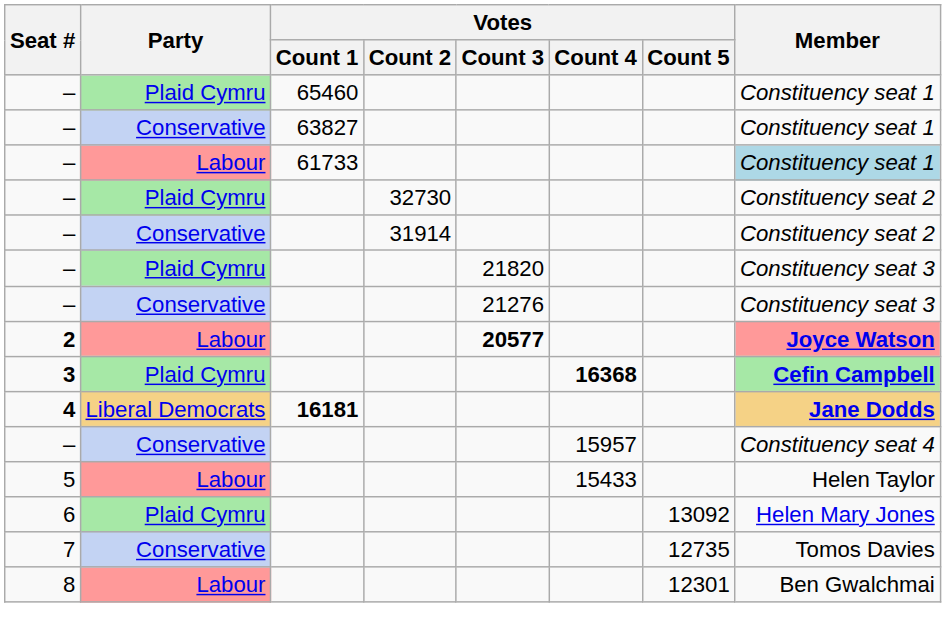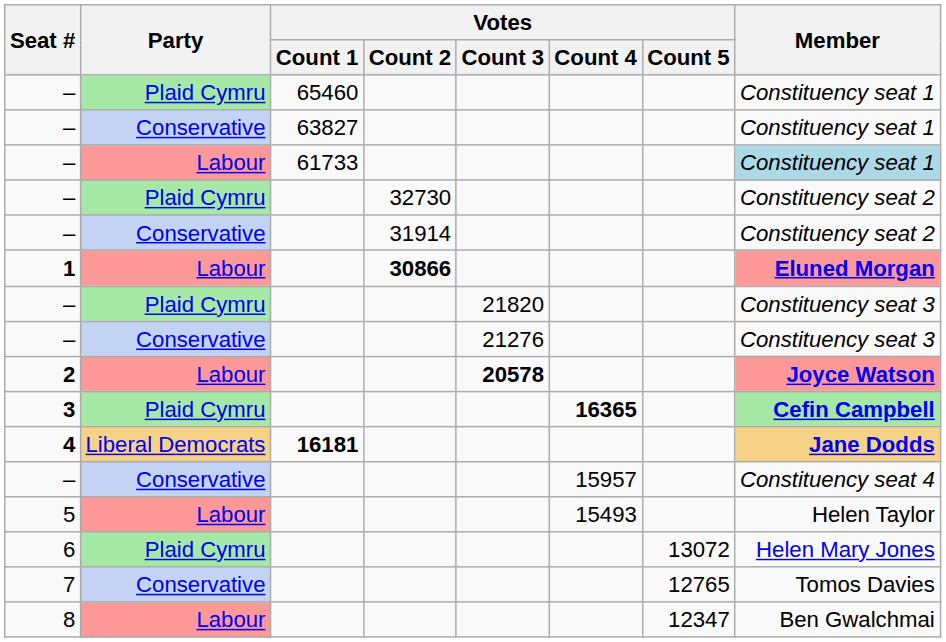+ row: 1 | Labour | 30866 | Eluned Morgan
2 | Votes / Count 3: 20577 -> 20578
3 | Votes / Count 4: 16368 -> 16365
5 | Votes / Count 4: 15433 -> 15493
6 | Votes / Count 5: 13092 -> 13072
7 | Votes / Count 5: 12735 -> 12765
8 | Votes / Count 5: 12301 -> 12347
